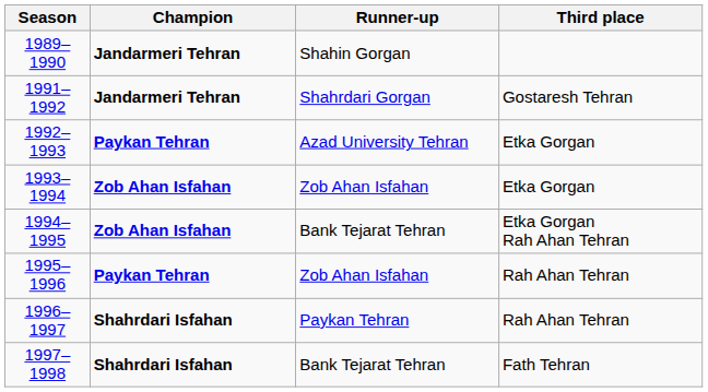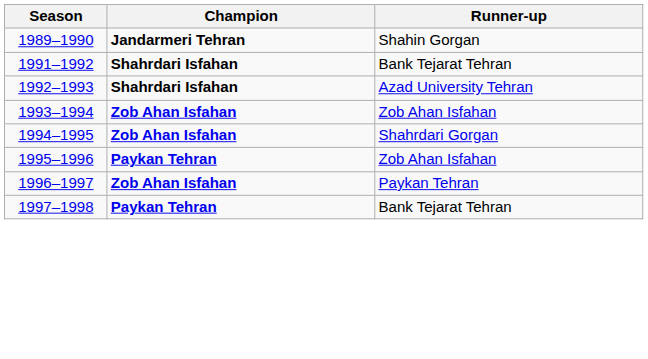- column: Third place | Gostaresh Tehran | Etka Gorgan | Etka Gorgan | Etka Gorgan Rah Ahan Tehran | Rah Ahan Tehran | Rah Ahan Tehran | Fath Tehran
1991–1992 | Champion: Jandarmeri Tehran -> Shahrdari Isfahan
1991–1992 | Runner-up: Shahrdari Gorgan -> Bank Tejarat Tehran
1992–1993 | Champion: Paykan Tehran -> Shahrdari Isfahan
1994–1995 | Runner-up: Bank Tejarat Tehran -> Shahrdari Gorgan
1996–1997 | Champion: Shahrdari Isfahan -> Zob Ahan Isfahan
1997–1998 | Champion: Shahrdari Isfahan -> Paykan Tehran
